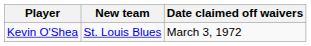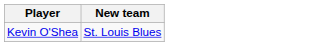- column: Date claimed off waivers | March 3, 1972
